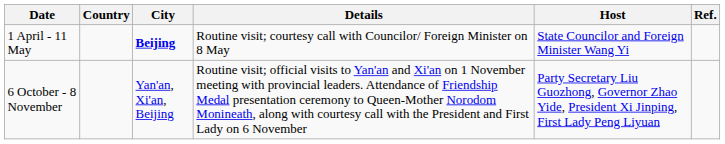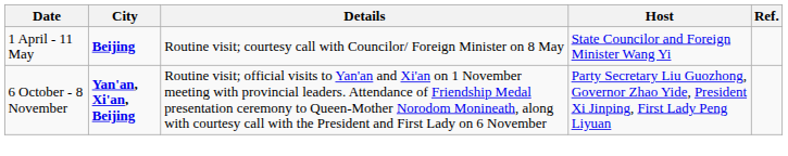- column: Country
6 October - 8 November | City: normal -> bold
